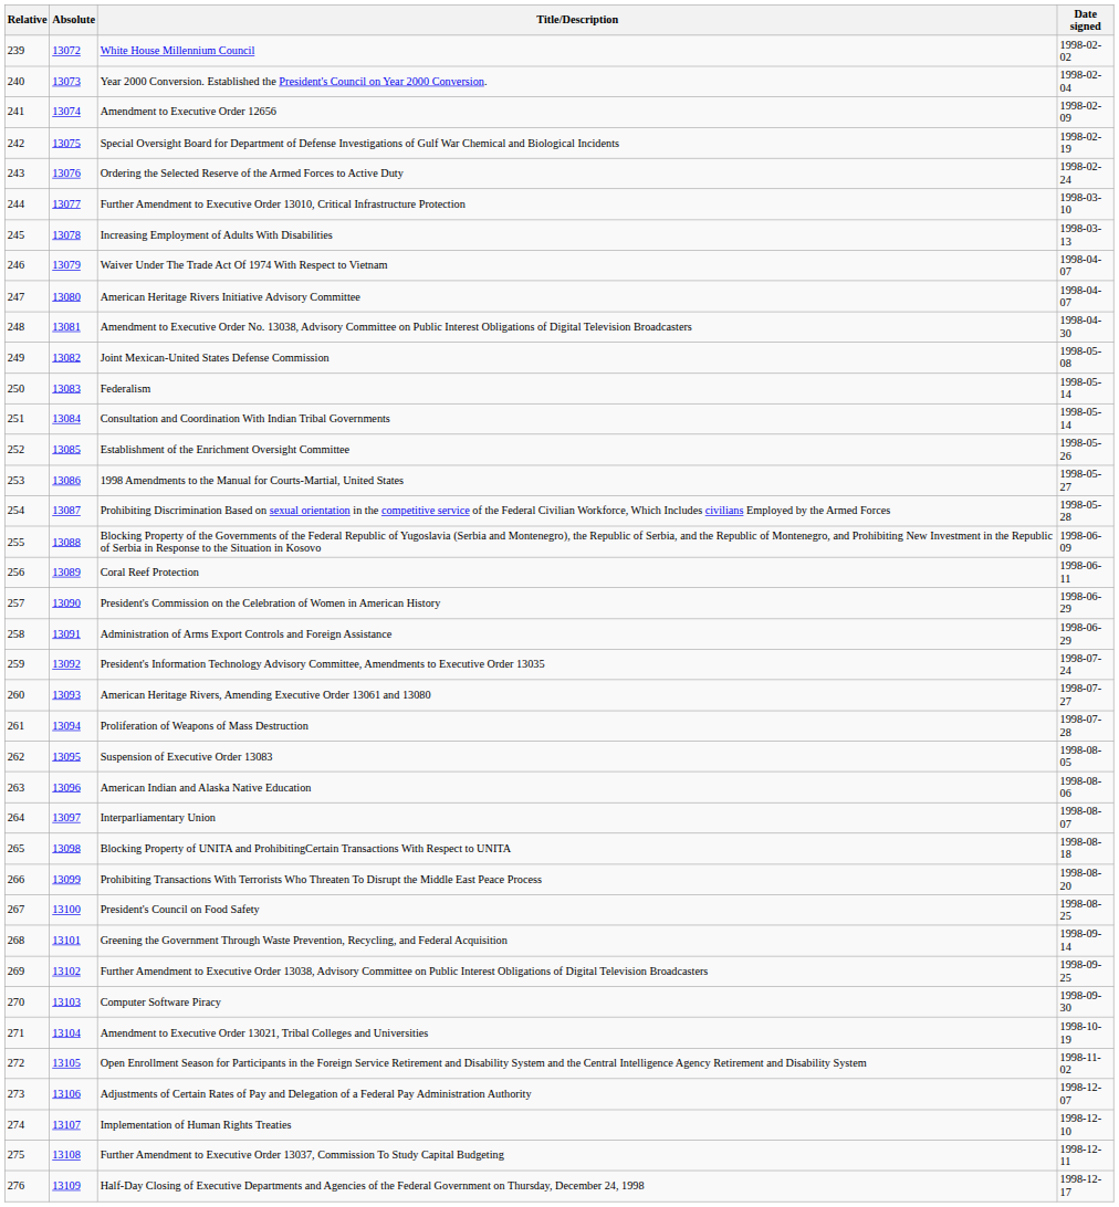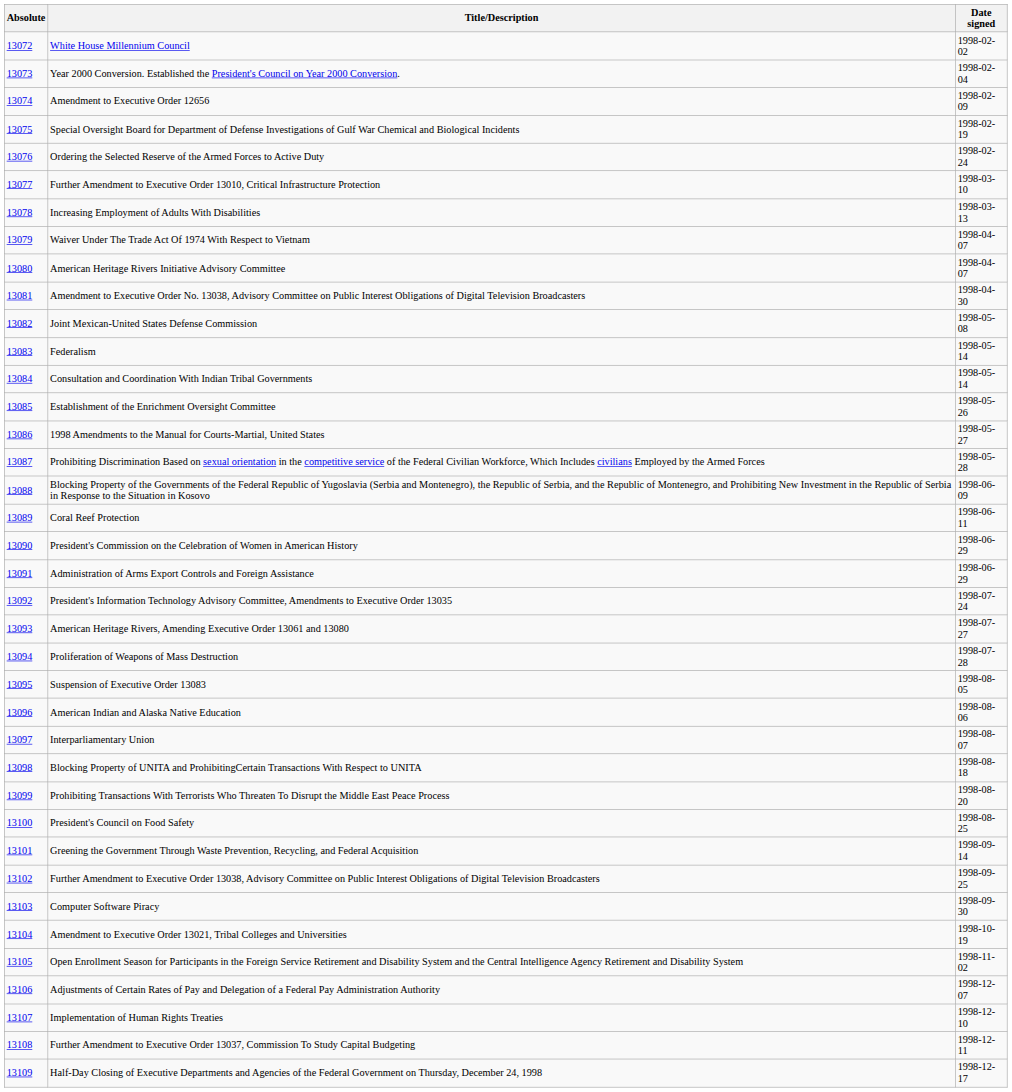- column: Relative | 239 | 240 | 241 | 242 | 243 | 244 | 245 | 246 | 247 | 248 | 249 | 250 | 251 | 252 | 253 | 254 | 255 | 256 | 257 | 258 | 259 | 260 | 261 | 262 | 263 | 264 | 265 | 266 | 267 | 268 | 269 | 270 | 271 | 272 | 273 | 274 | 275 | 276
